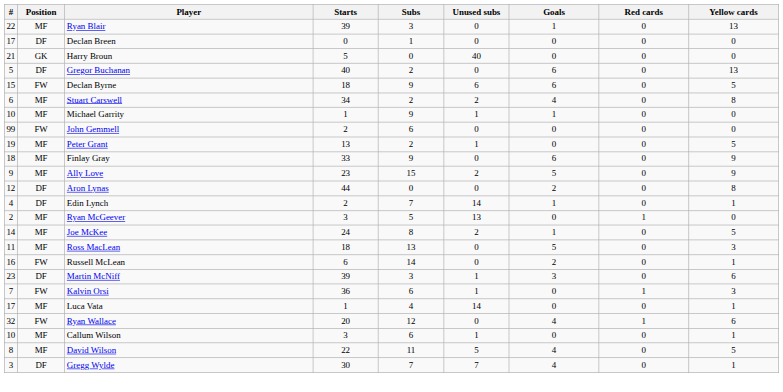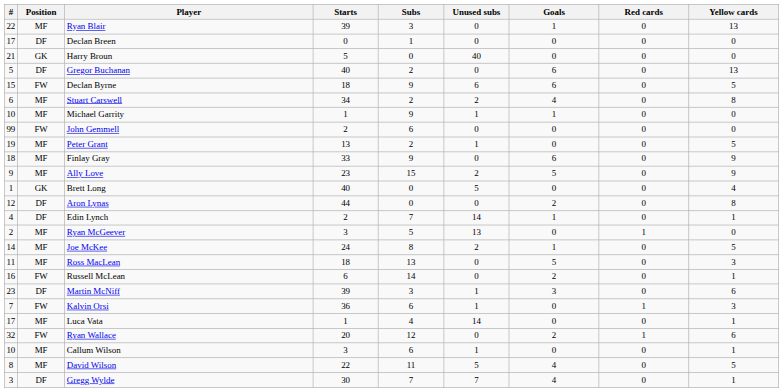+ row: 1 | GK | Brett Long | 40 | 0 | 5 | 0 | 0 | 4
Ryan Wallace | Goals: 4 -> 2
